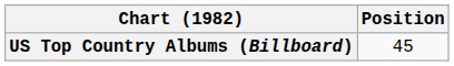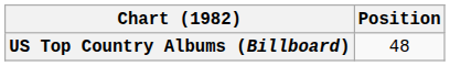US Top Country Albums (Billboard) | Position: 45 -> 48
